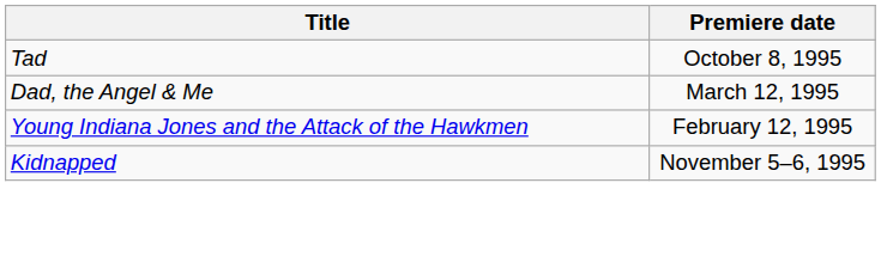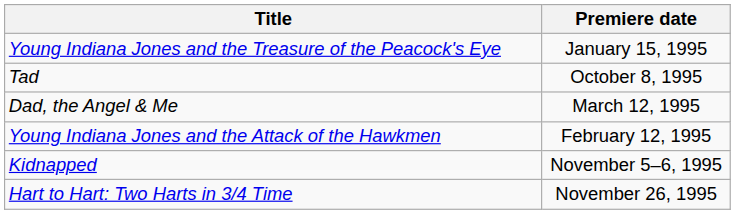+ row: Young Indiana Jones and the Treasure of the Peacock's Eye | January 15, 1995
+ row: Hart to Hart: Two Harts in 3/4 Time | November 26, 1995
